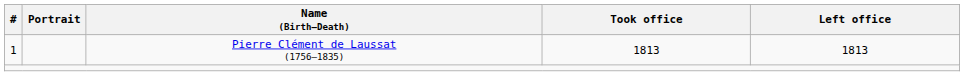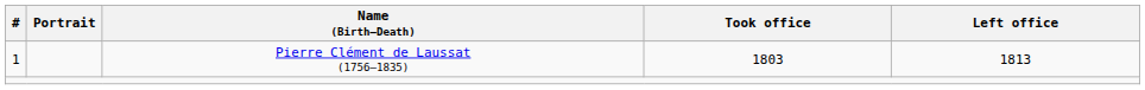Pierre Clément de Laussat (1756–1835) | Took office: 1813 -> 1803
